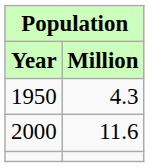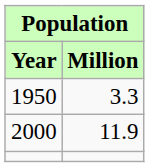1950 | Million: 4.3 -> 3.3
2000 | Million: 11.6 -> 11.9
